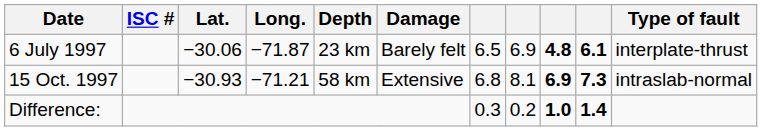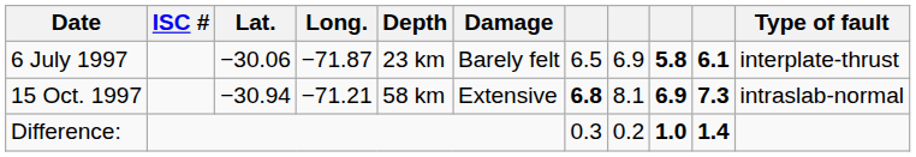6 July 1997 | column 9: 4.8 -> 5.8
15 Oct. 1997 | Lat.: −30.93 -> −30.94
15 Oct. 1997 | column 7: normal -> bold
